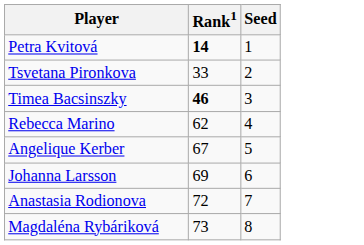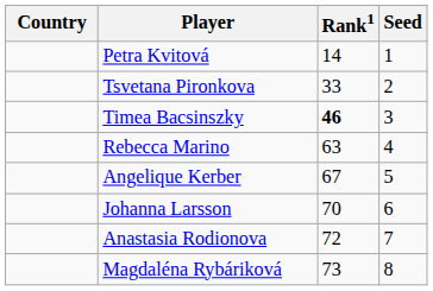+ column: Country
Petra Kvitová | Rank1: bold -> normal
Rebecca Marino | Rank1: 62 -> 63
Johanna Larsson | Rank1: 69 -> 70
